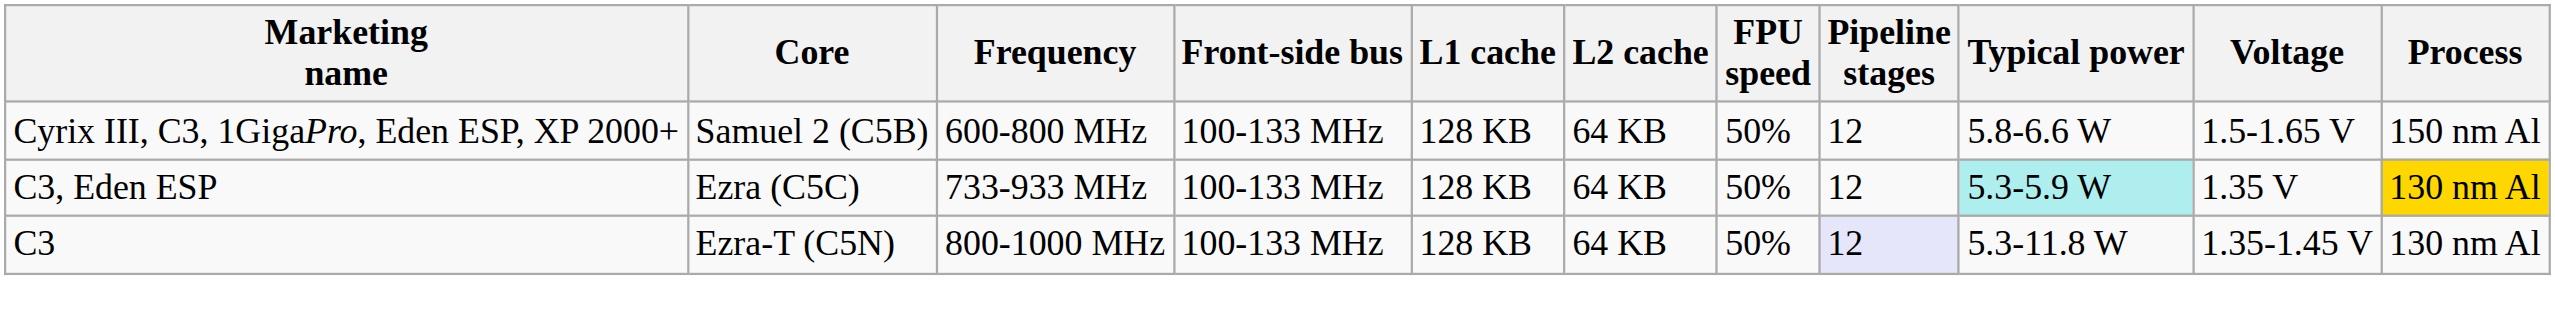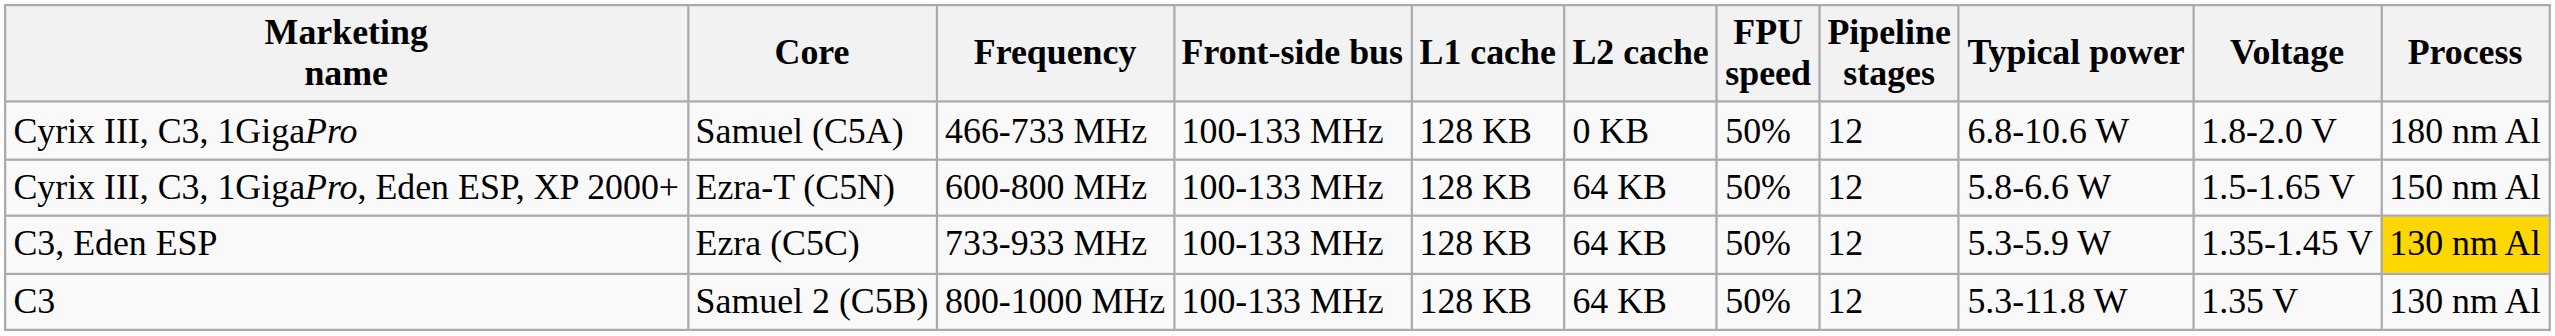+ row: Cyrix III, C3, 1GigaPro | Samuel (C5A) | 466-733 MHz | 100-133 MHz | 128 KB | 0 KB | 50% | 12 | 6.8-10.6 W | 1.8-2.0 V | 180 nm Al
Cyrix III, C3, 1GigaPro, Eden ESP, XP 2000+ | Core: Samuel 2 (C5B) -> Ezra-T (C5N)
C3, Eden ESP | Typical power: paleturquoise background -> no background
C3, Eden ESP | Voltage: 1.35 V -> 1.35-1.45 V
C3 | Core: Ezra-T (C5N) -> Samuel 2 (C5B)
C3 | Pipeline stages: lavender background -> no background
C3 | Voltage: 1.35-1.45 V -> 1.35 V
